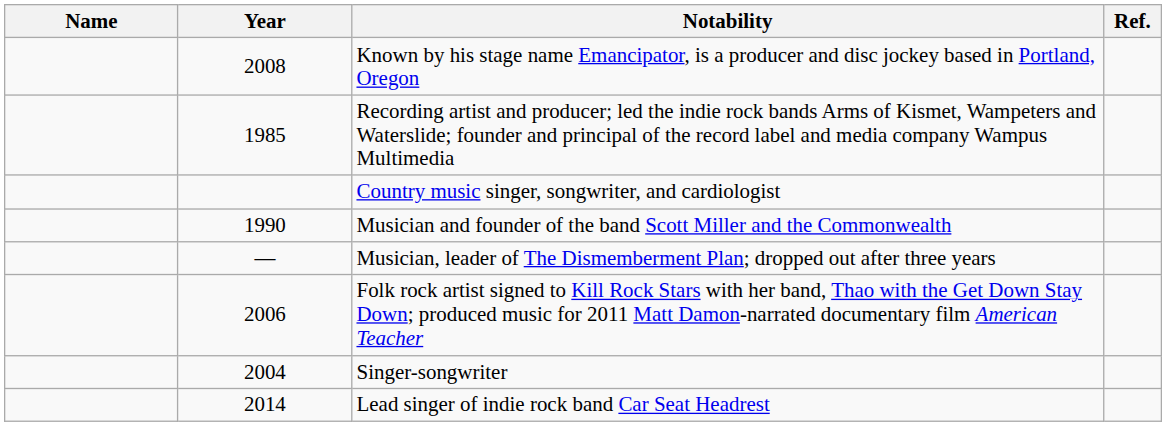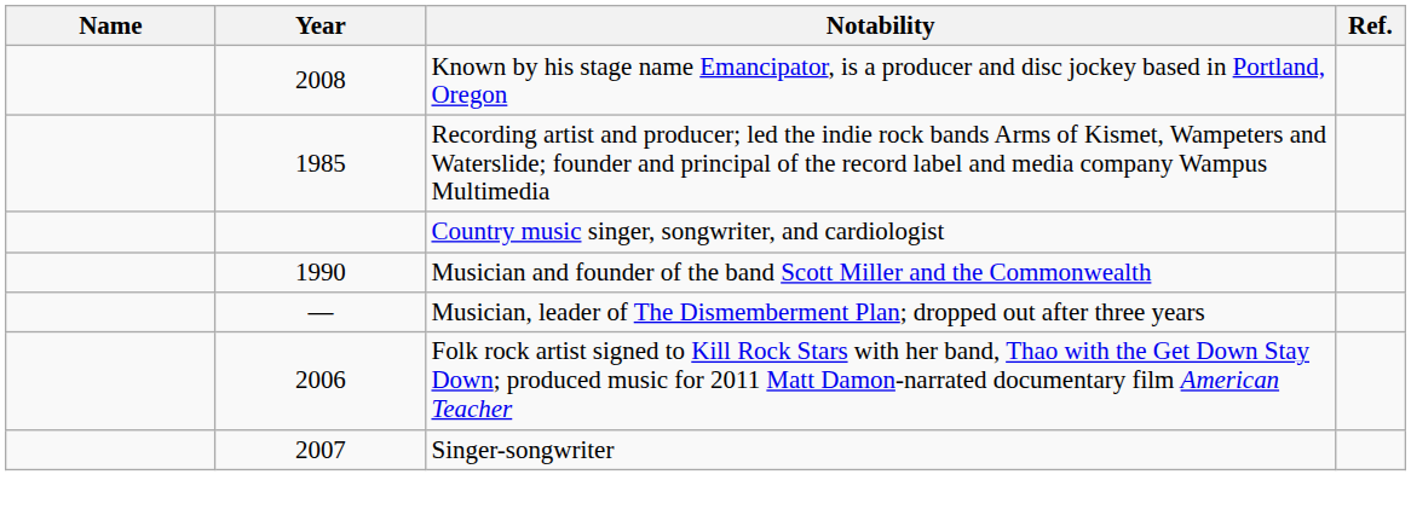Singer-songwriter | Year: 2004 -> 2007
- row: 2014 | Lead singer of indie rock band Car Seat Headrest
